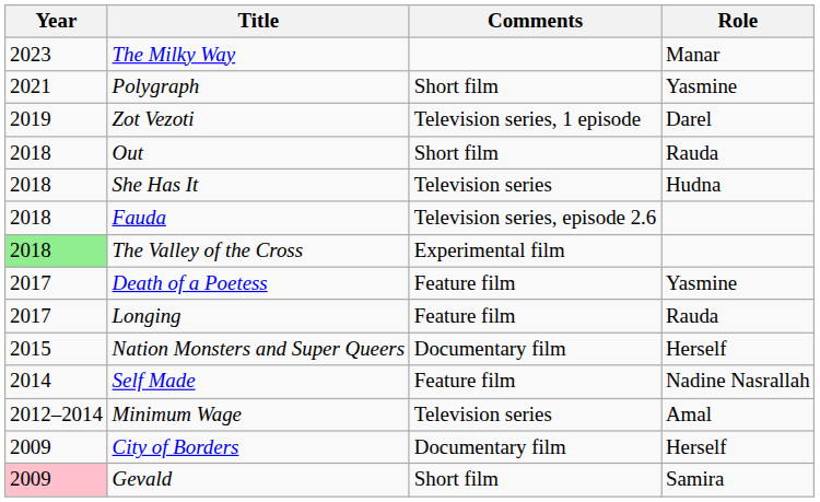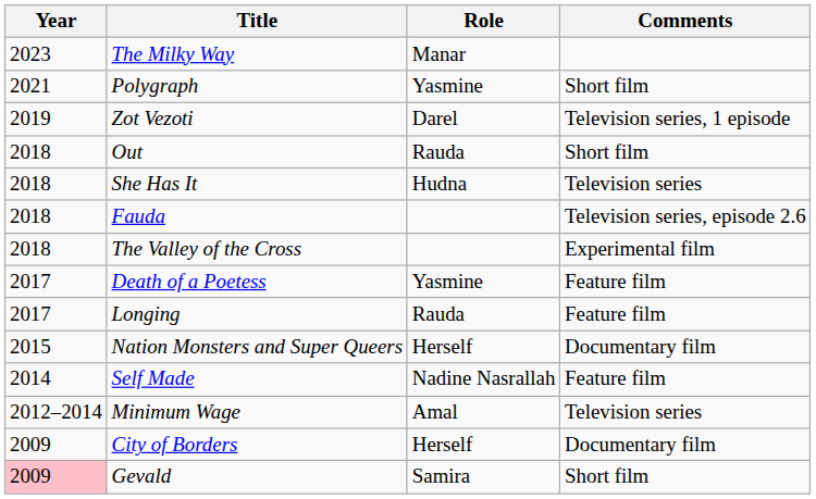columns swapped: Role <-> Comments
The Valley of the Cross | Year: lightgreen background -> no background
